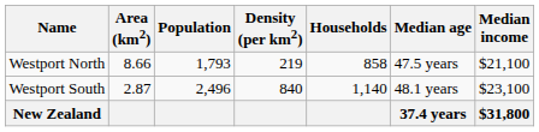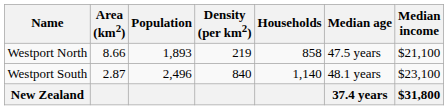Westport North | Population: 1,793 -> 1,893
